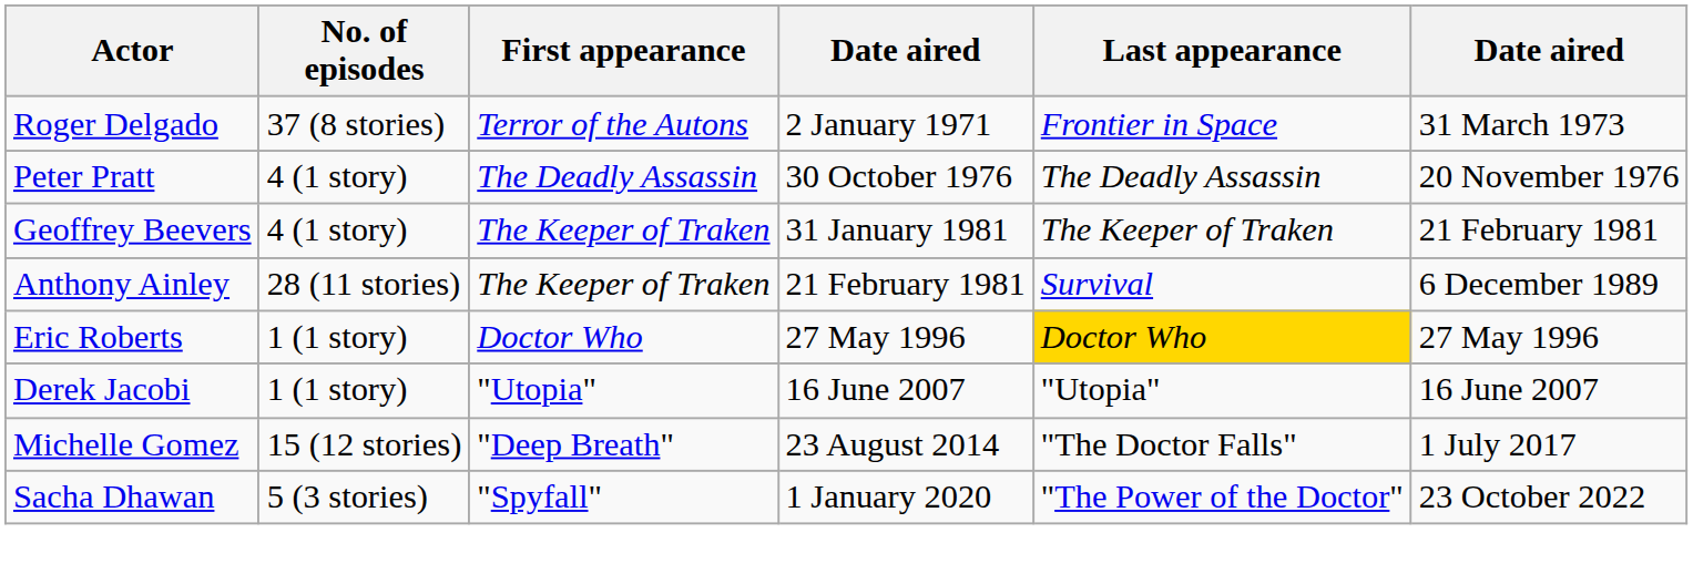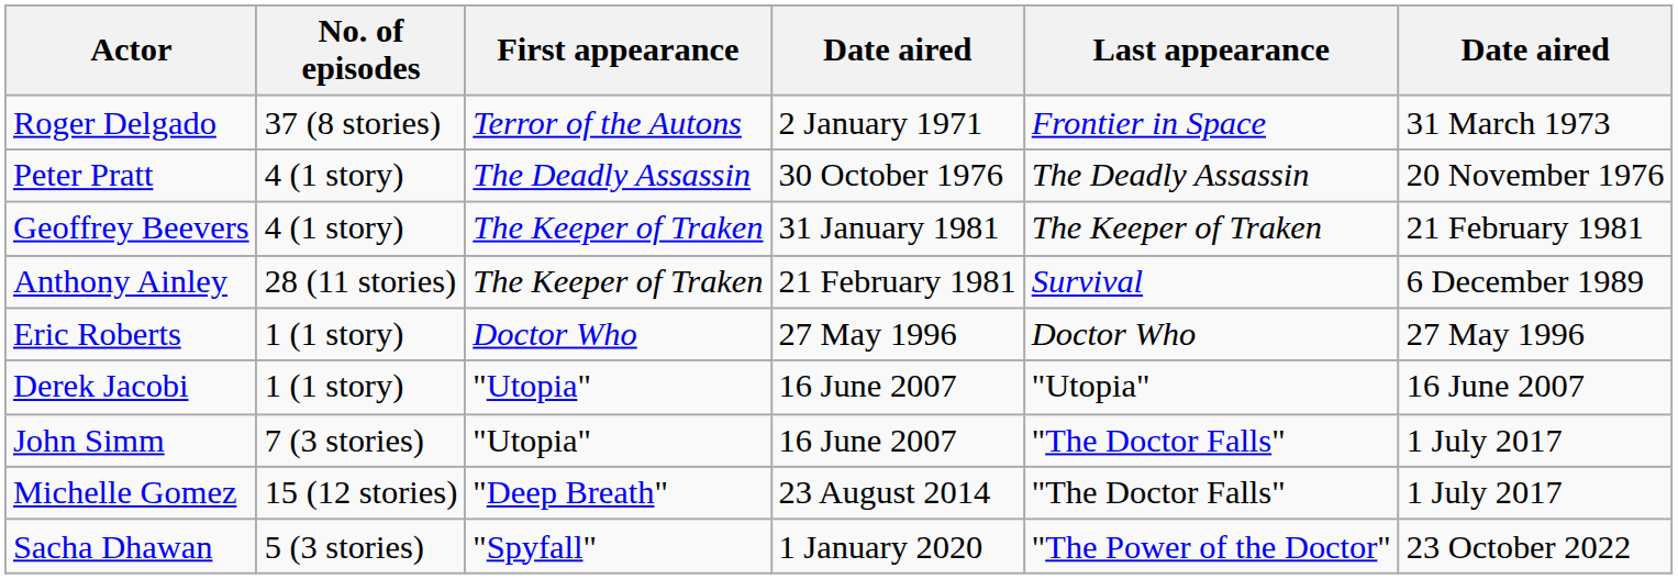Eric Roberts | Last appearance: gold background -> no background
+ row: John Simm | 7 (3 stories) | "Utopia" | 16 June 2007 | "The Doctor Falls" | 1 July 2017
